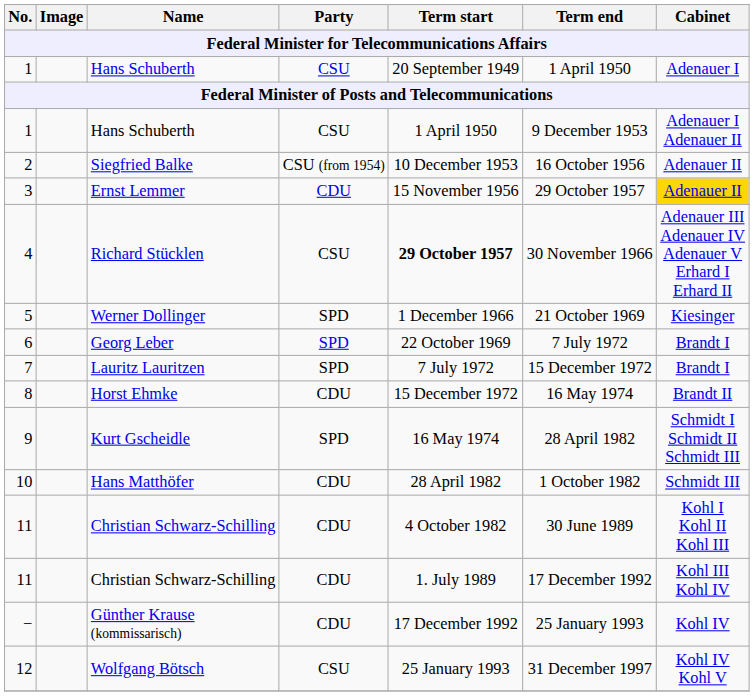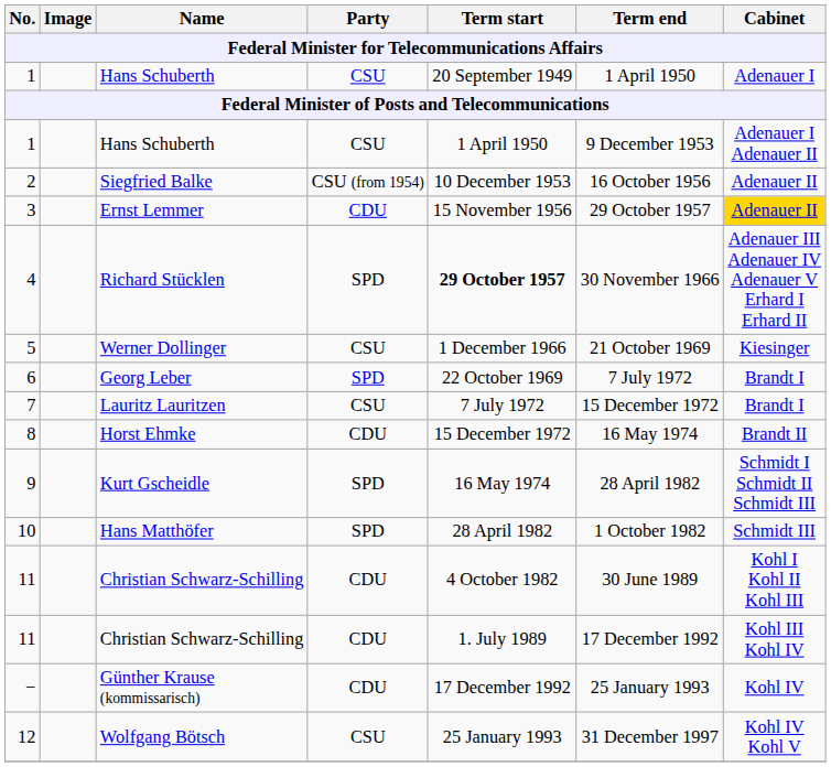4 | Party: CSU -> SPD
5 | Party: SPD -> CSU
7 | Party: SPD -> CSU
10 | Party: CDU -> SPD
